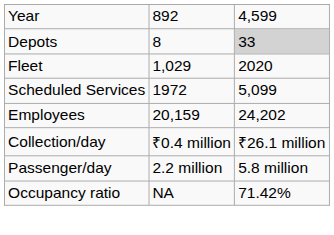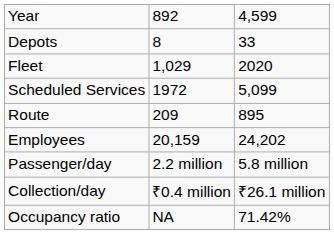Depots | column 3: lightgrey background -> no background
+ row: Route | 209 | 895
rows swapped: Passenger/day <-> Collection/day
